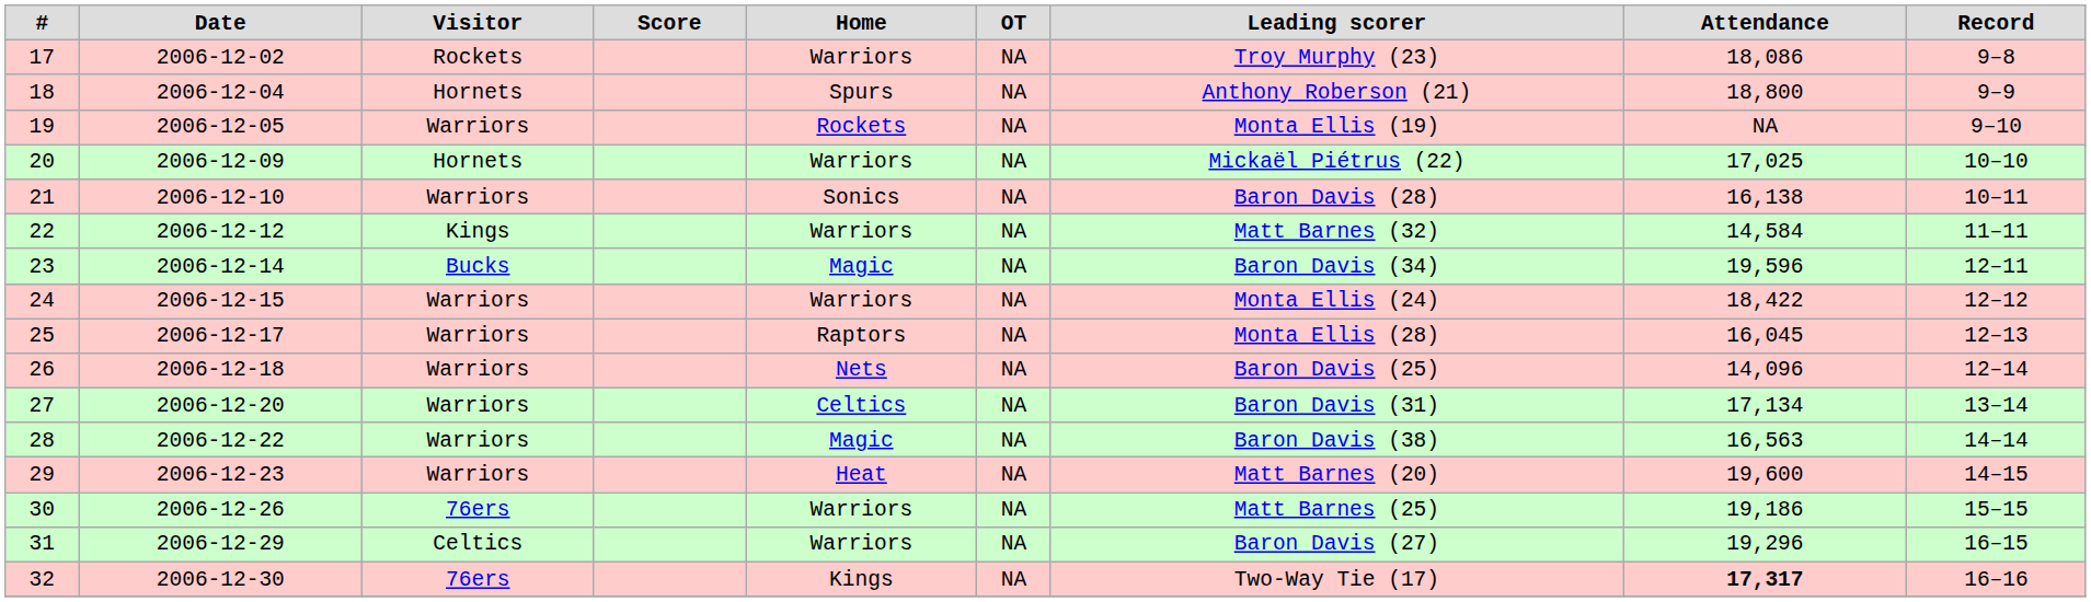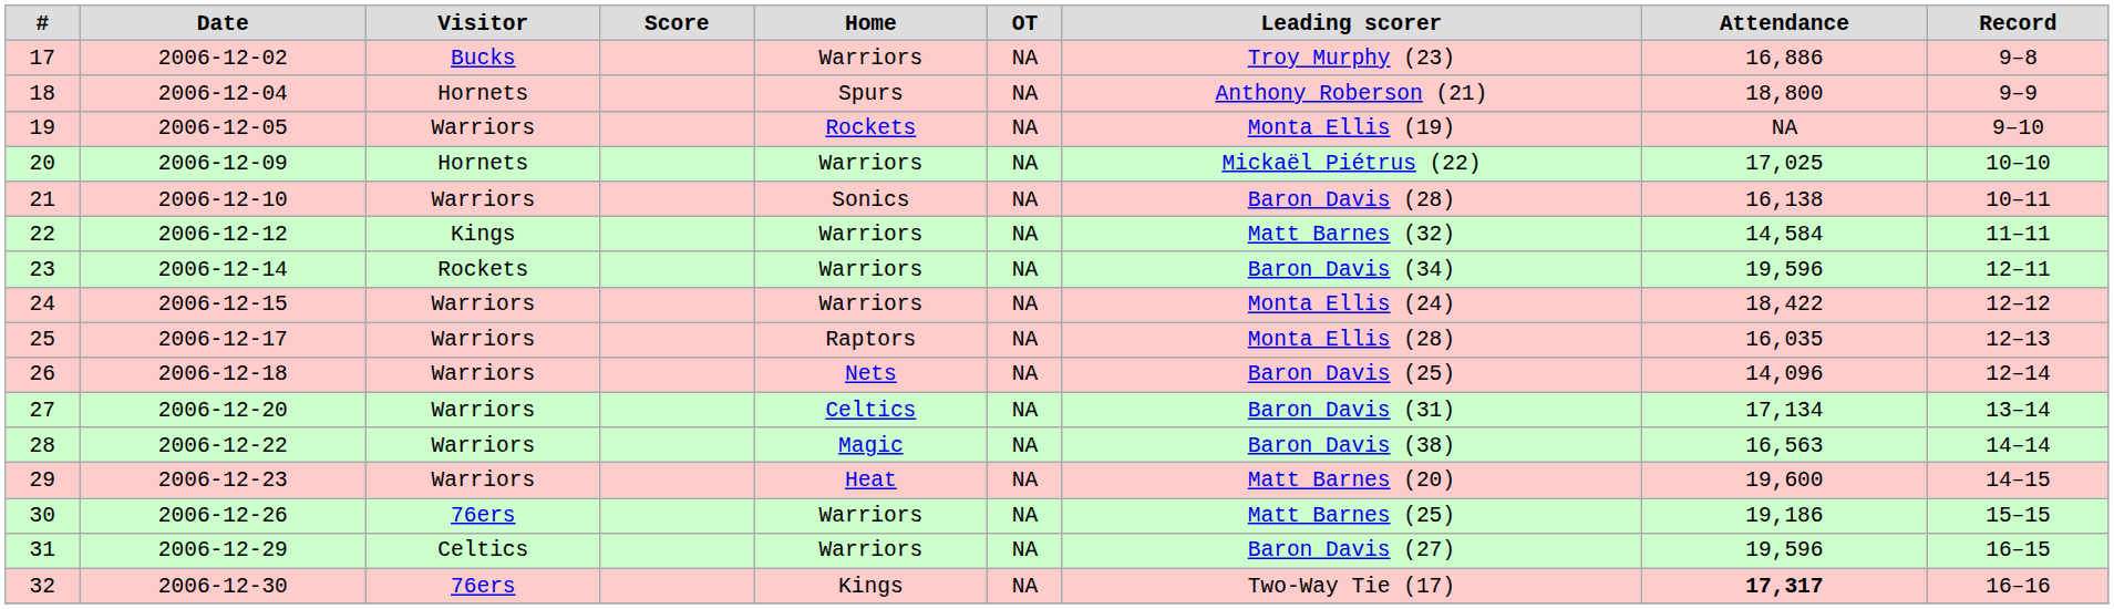17 | Visitor: Rockets -> Bucks
17 | Attendance: 18,086 -> 16,886
23 | Visitor: Bucks -> Rockets
23 | Home: Magic -> Warriors
25 | Attendance: 16,045 -> 16,035
31 | Attendance: 19,296 -> 19,596
